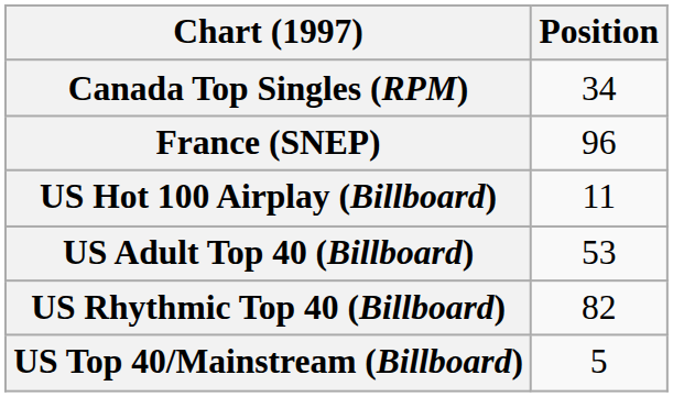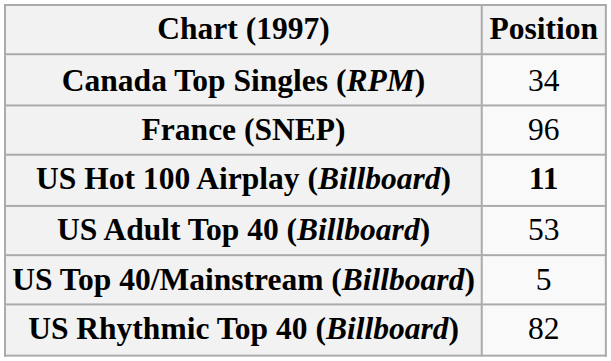US Hot 100 Airplay (Billboard) | Position: normal -> bold
rows swapped: US Rhythmic Top 40 (Billboard) <-> US Top 40/Mainstream (Billboard)
